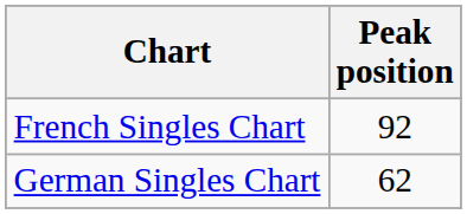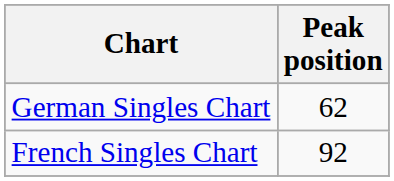rows swapped: German Singles Chart <-> French Singles Chart
